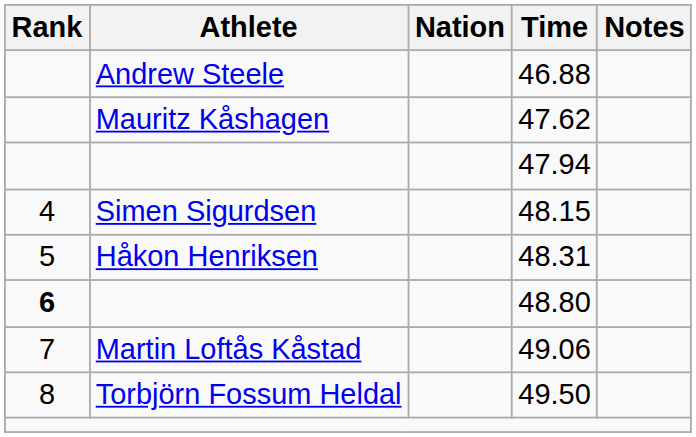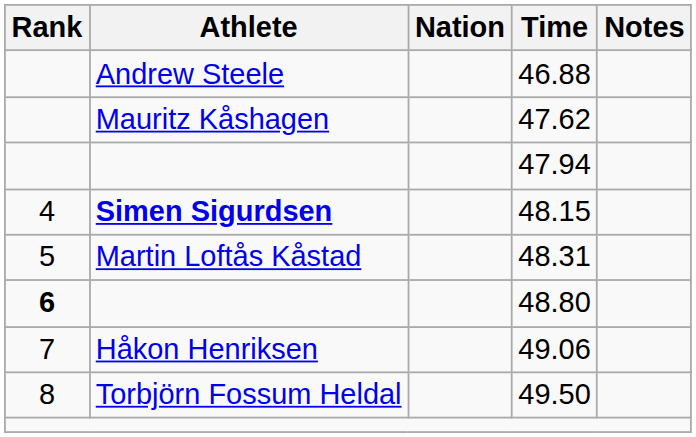48.15 | Athlete: normal -> bold
48.31 | Athlete: Håkon Henriksen -> Martin Loftås Kåstad
49.06 | Athlete: Martin Loftås Kåstad -> Håkon Henriksen
